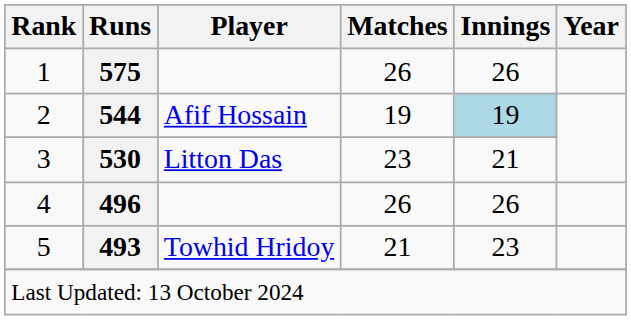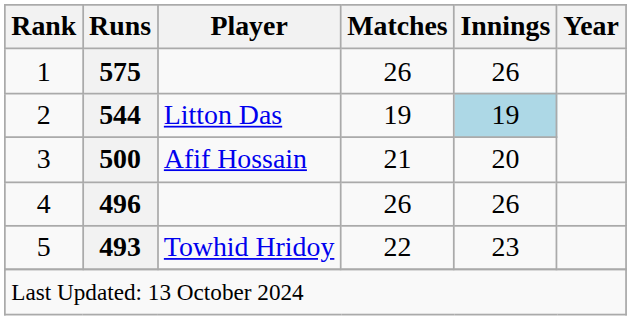2 | Player: Afif Hossain -> Litton Das
3 | Runs: 530 -> 500
3 | Player: Litton Das -> Afif Hossain
3 | Matches: 23 -> 21
3 | Innings: 21 -> 20
5 | Matches: 21 -> 22
